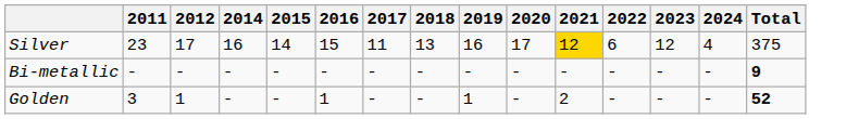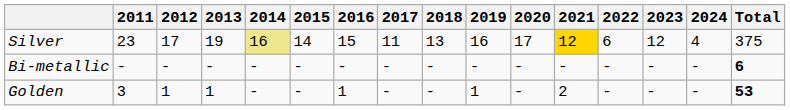+ column: 2013 | 19 | - | 1
Silver | 2014: no background -> khaki background
Bi-metallic | Total: 9 -> 6
Golden | Total: 52 -> 53
